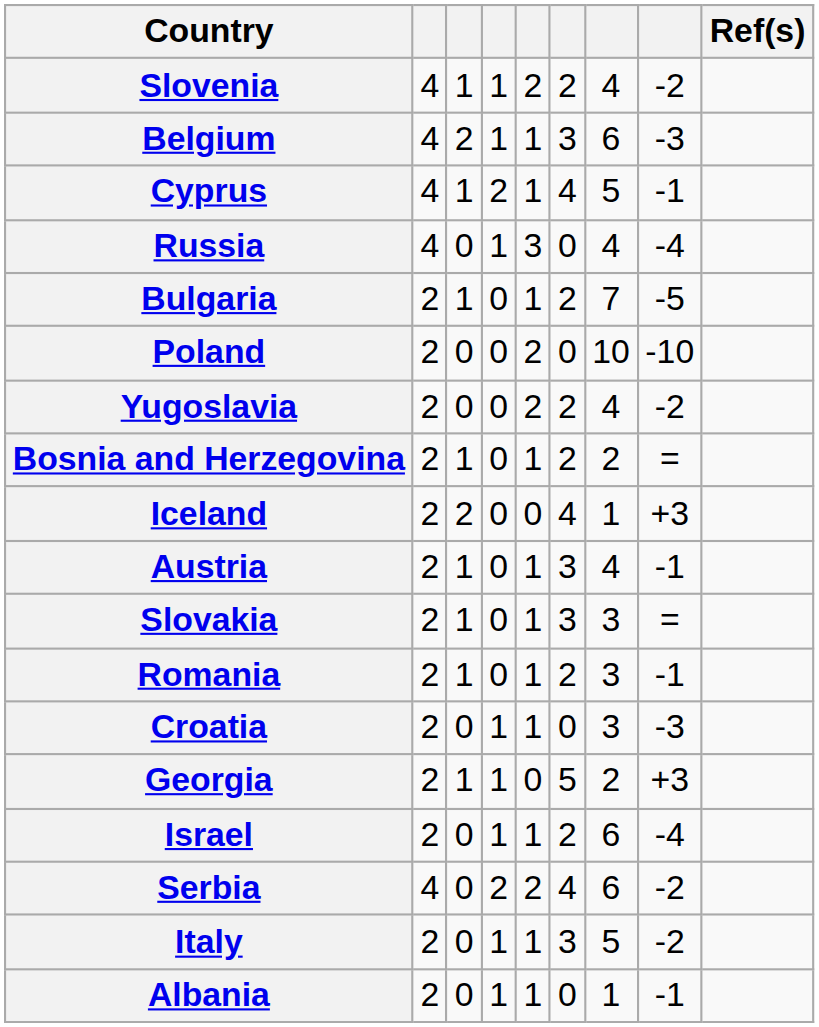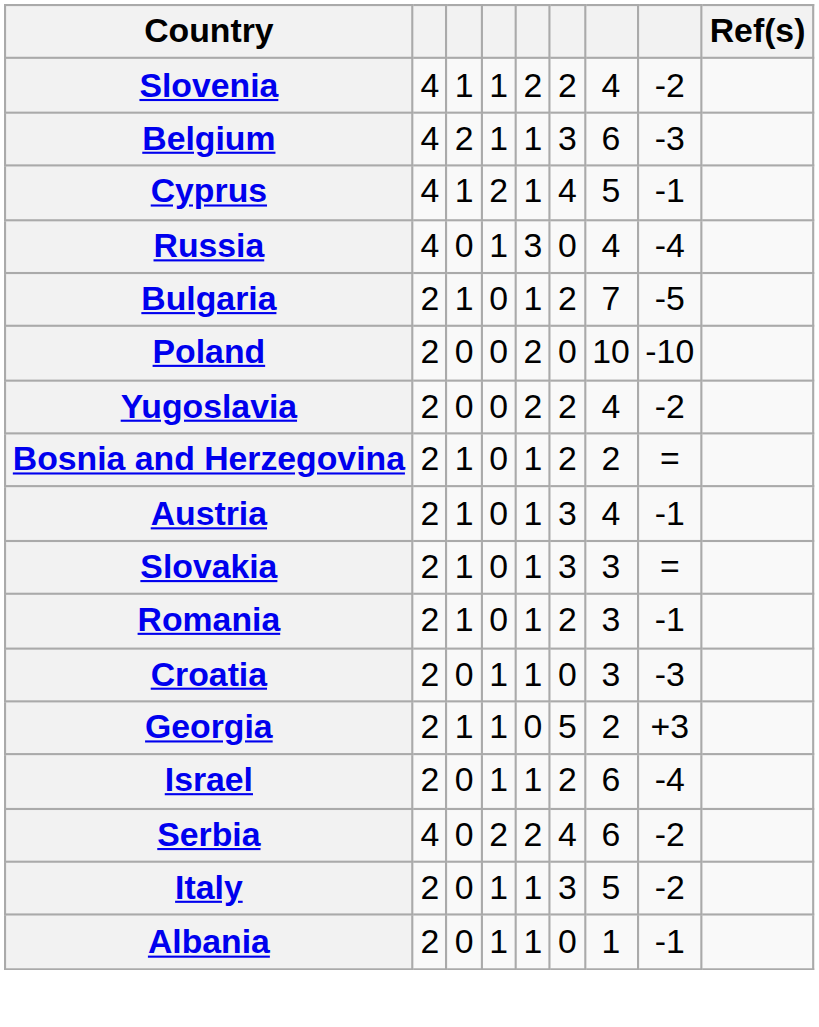- row: Iceland | 2 | 2 | 0 | 0 | 4 | 1 | +3
